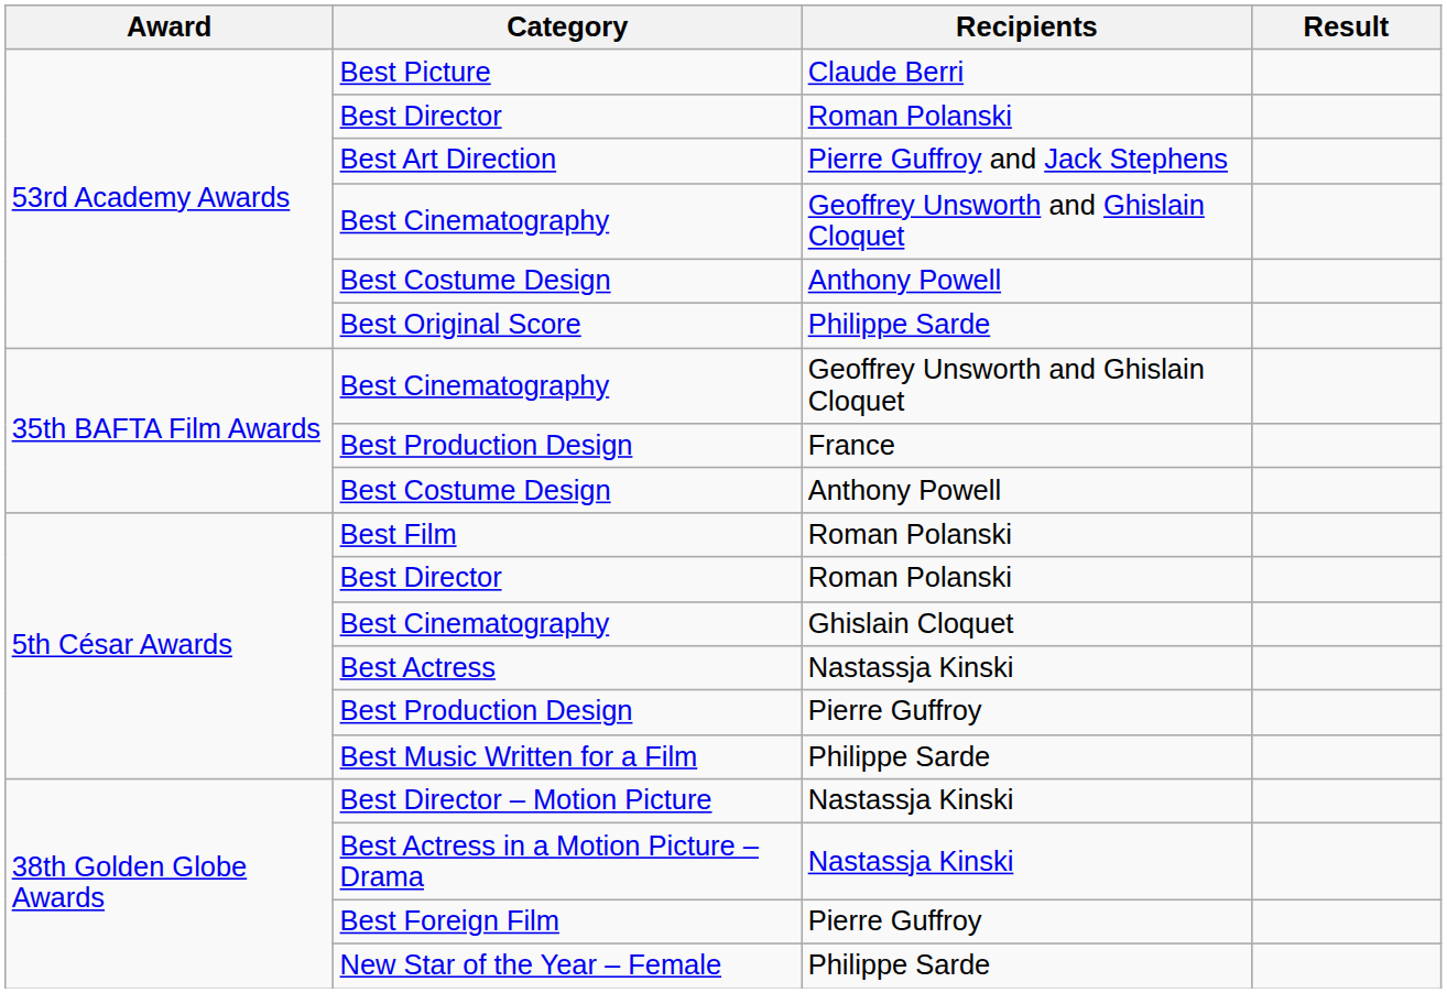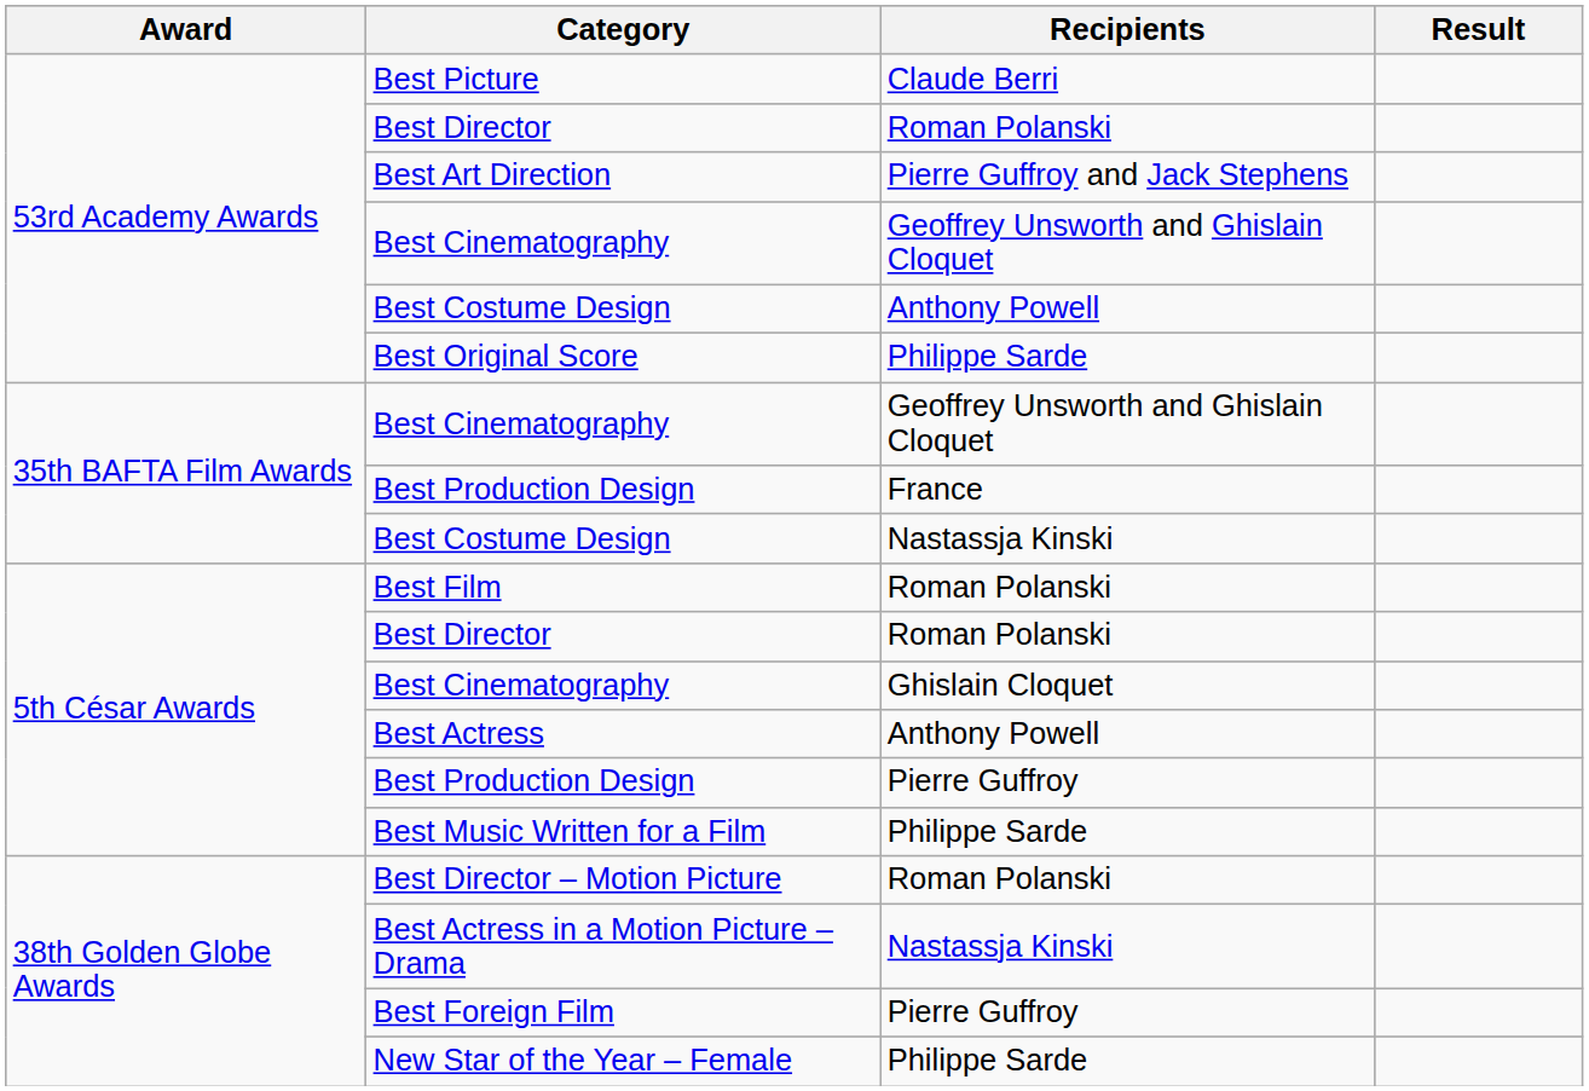35th BAFTA Film Awards / Best Costume Design | Recipients: Anthony Powell -> Nastassja Kinski
Best Actress | Recipients: Nastassja Kinski -> Anthony Powell
Best Director – Motion Picture | Recipients: Nastassja Kinski -> Roman Polanski
